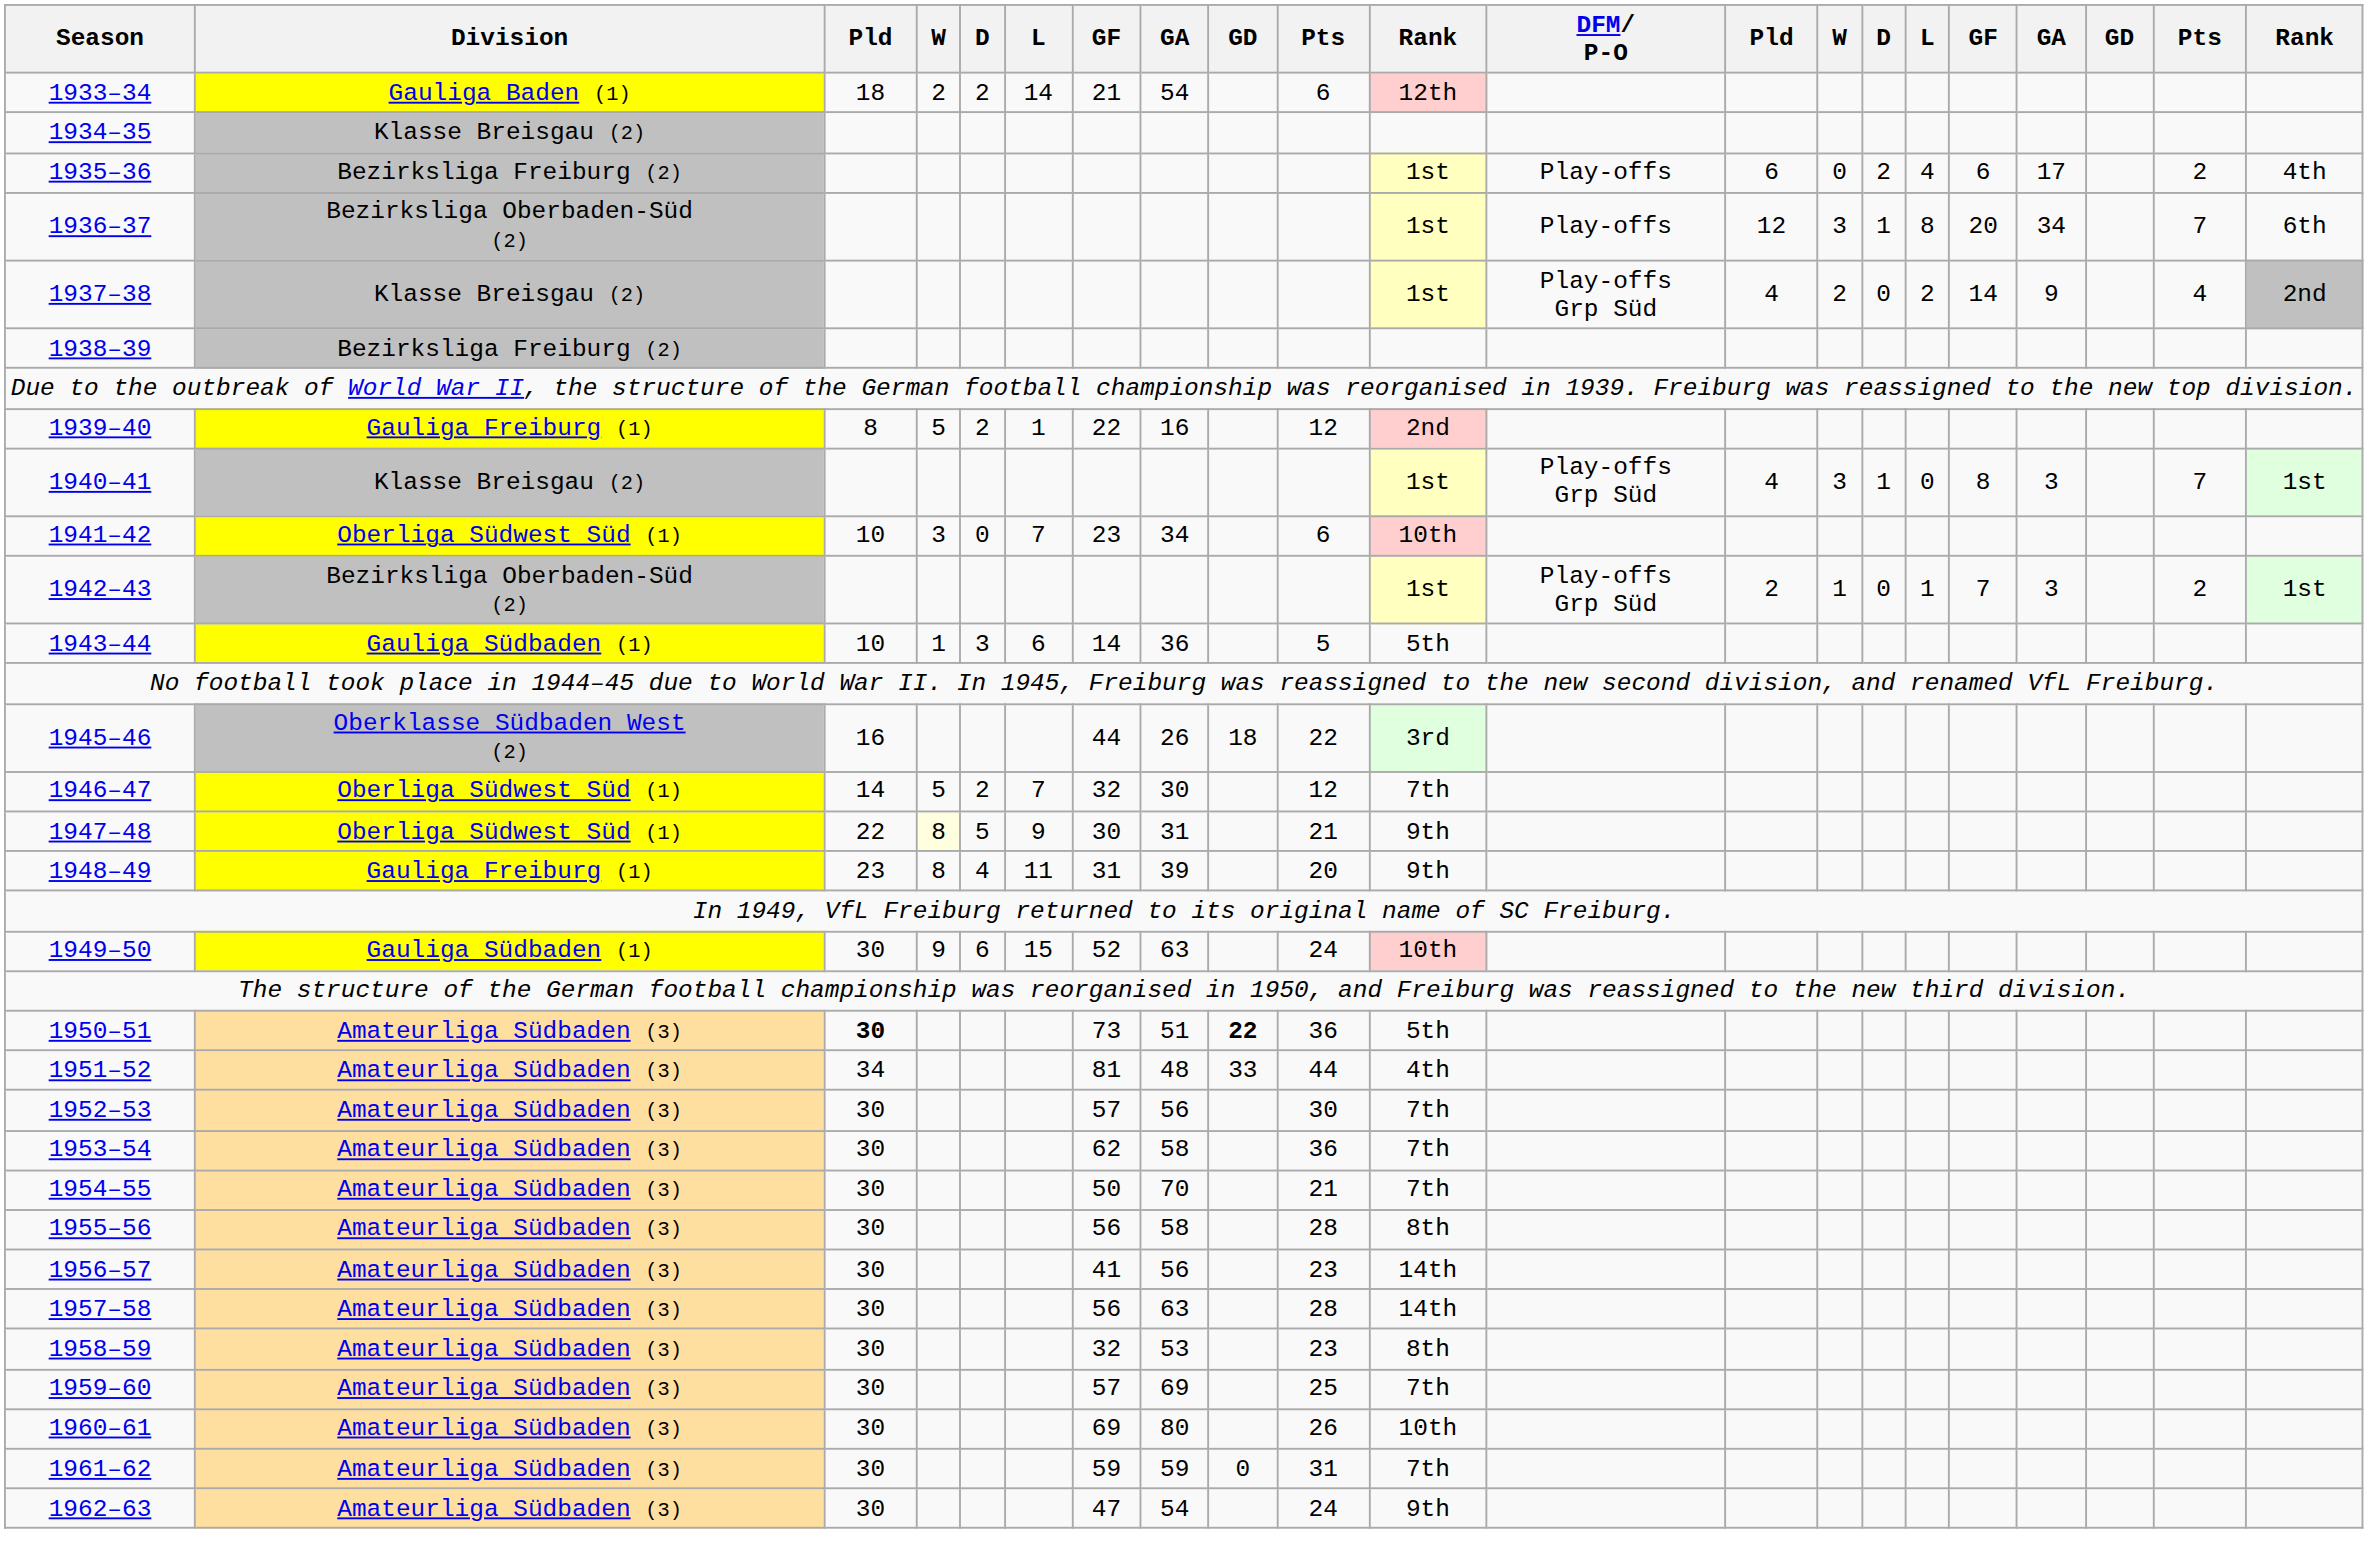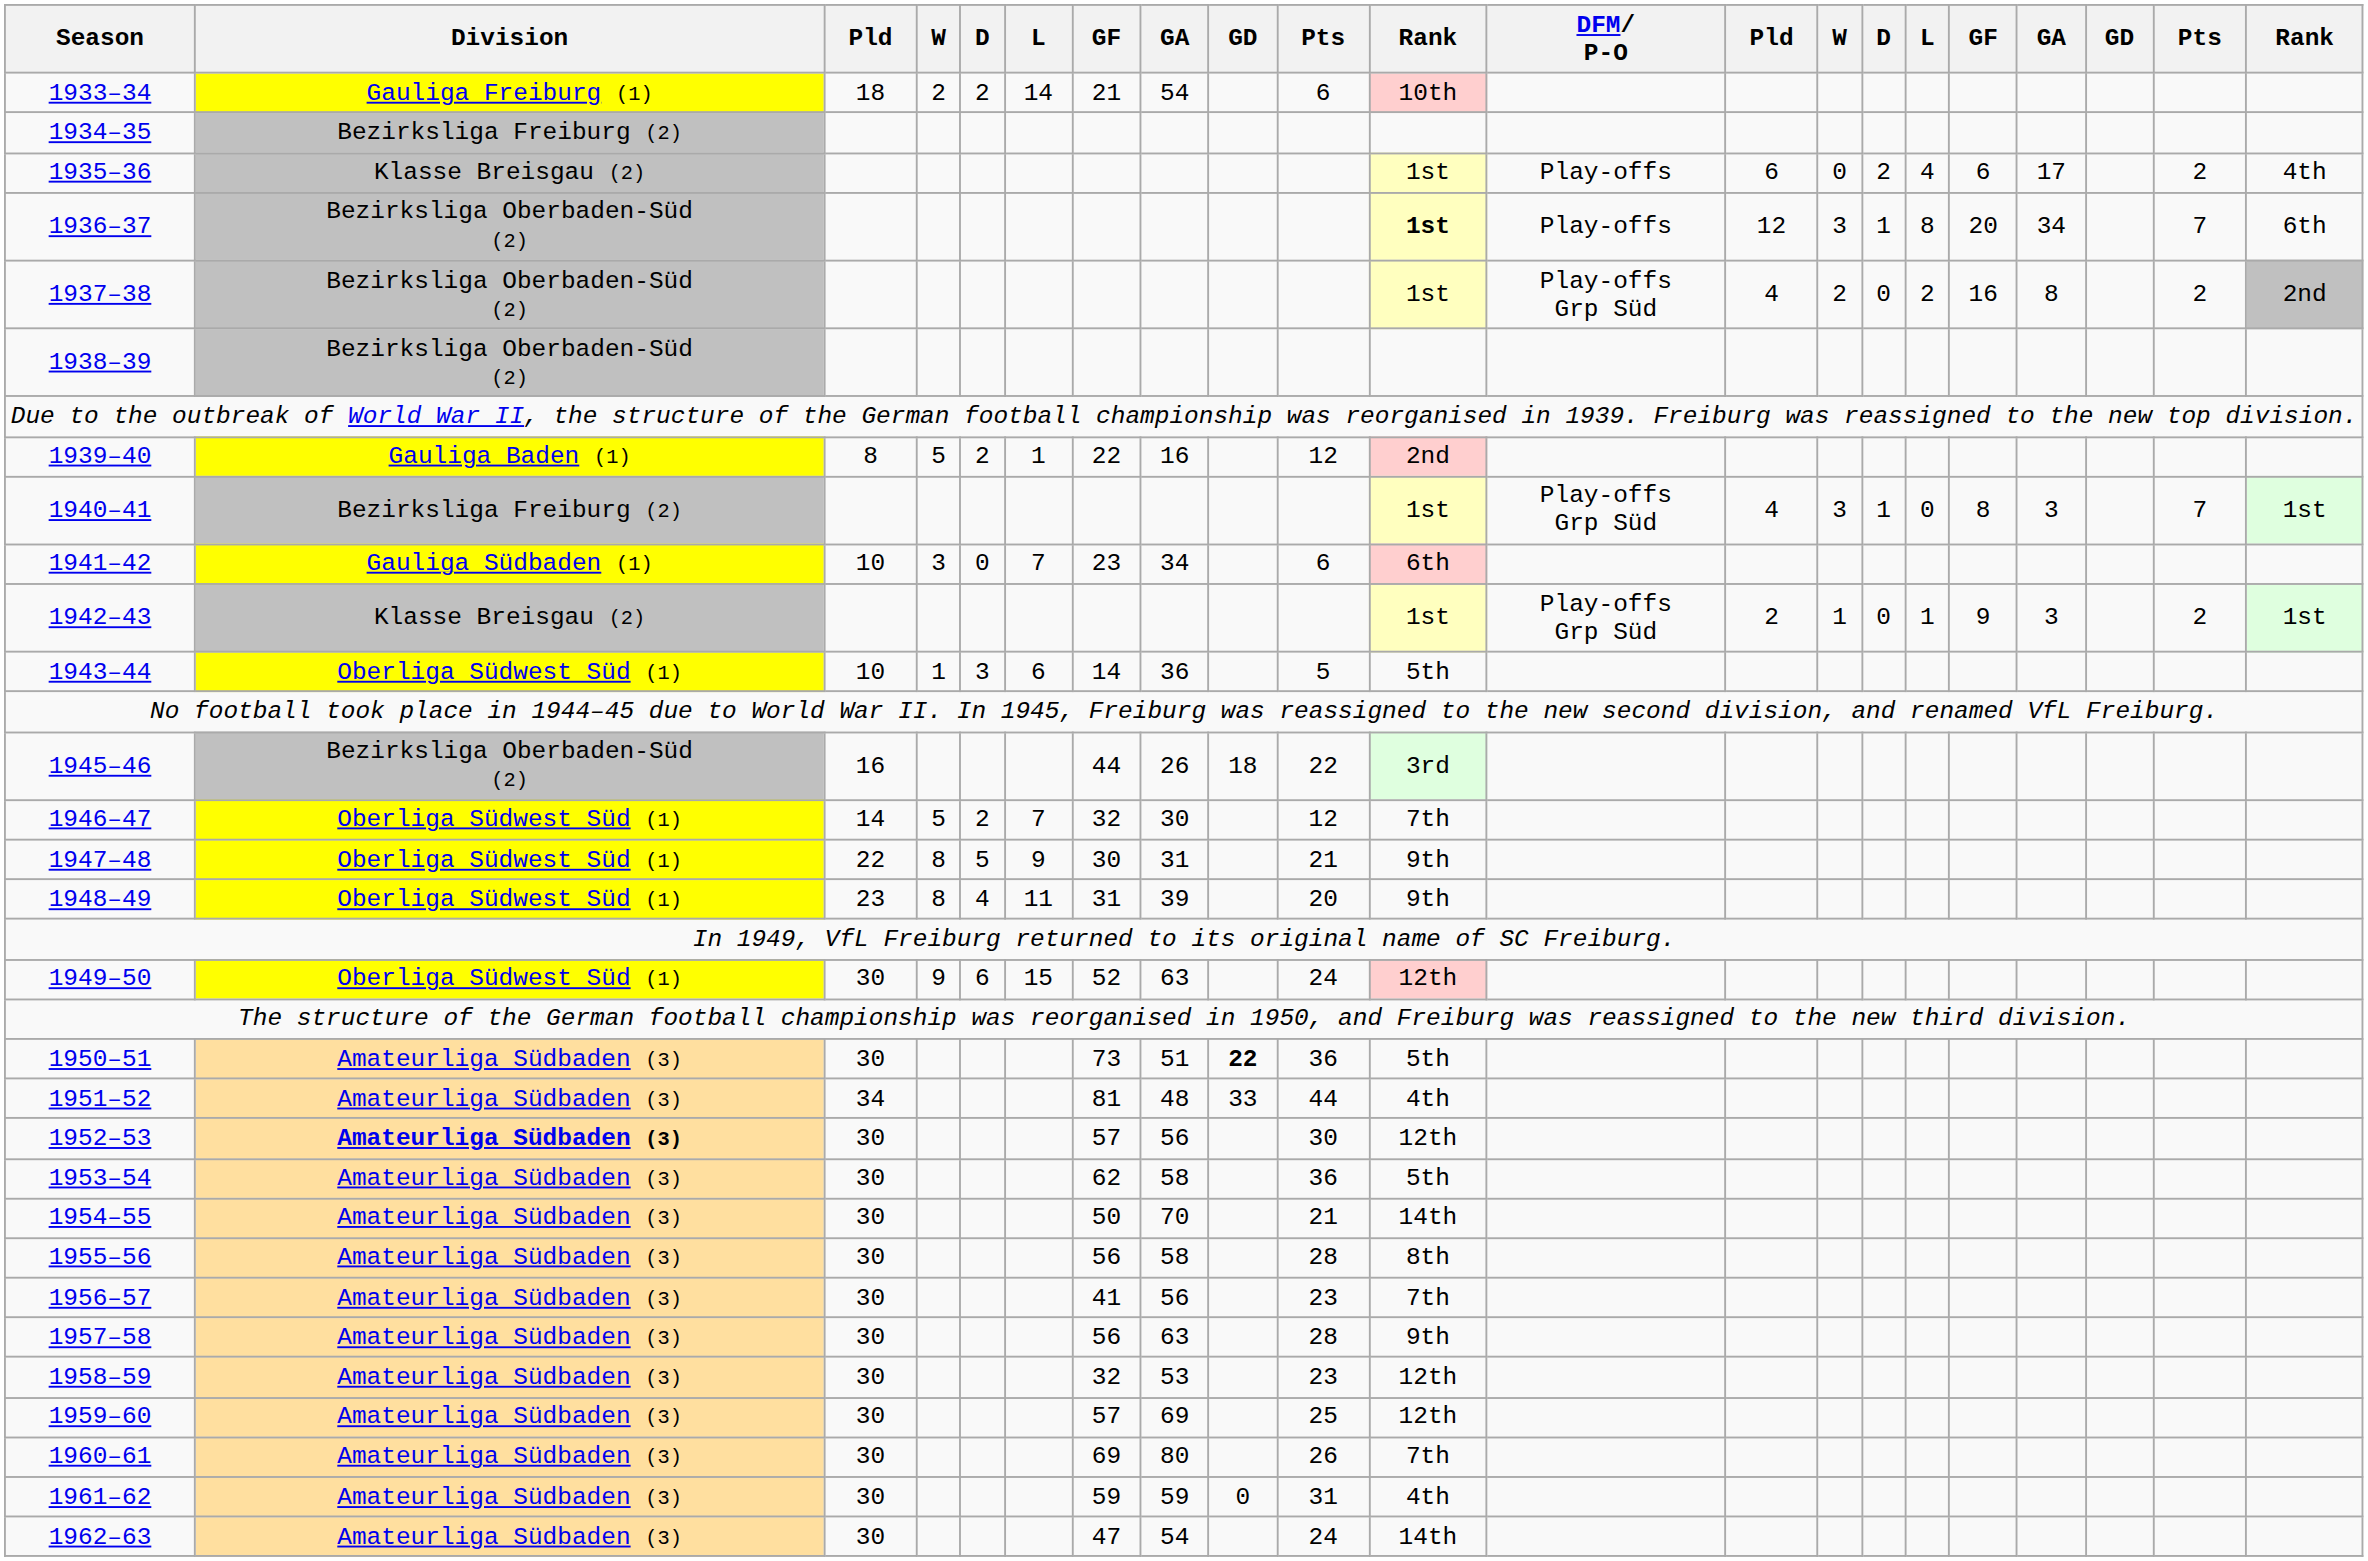1933–34 | Division: Gauliga Baden (1) -> Gauliga Freiburg (1)
1933–34 | column 11: 12th -> 10th
1934–35 | Division: Klasse Breisgau (2) -> Bezirksliga Freiburg (2)
1935–36 | Division: Bezirksliga Freiburg (2) -> Klasse Breisgau (2)
1936–37 | column 11: normal -> bold
1937–38 | Division: Klasse Breisgau (2) -> Bezirksliga Oberbaden-Süd (2)
1937–38 | column 17: 14 -> 16
1937–38 | column 18: 9 -> 8
1937–38 | column 20: 4 -> 2
1938–39 | Division: Bezirksliga Freiburg (2) -> Bezirksliga Oberbaden-Süd (2)
1939–40 | Division: Gauliga Freiburg (1) -> Gauliga Baden (1)
1940–41 | Division: Klasse Breisgau (2) -> Bezirksliga Freiburg (2)
1941–42 | Division: Oberliga Südwest Süd (1) -> Gauliga Südbaden (1)
1941–42 | column 11: 10th -> 6th
1942–43 | Division: Bezirksliga Oberbaden-Süd (2) -> Klasse Breisgau (2)
1942–43 | column 17: 7 -> 9
1943–44 | Division: Gauliga Südbaden (1) -> Oberliga Südwest Süd (1)
1945–46 | Division: Oberklasse Südbaden West (2) -> Bezirksliga Oberbaden-Süd (2)
1947–48 | column 4: lightyellow background -> no background
1948–49 | Division: Gauliga Freiburg (1) -> Oberliga Südwest Süd (1)
1949–50 | Division: Gauliga Südbaden (1) -> Oberliga Südwest Süd (1)
1949–50 | column 11: 10th -> 12th
1950–51 | column 3: bold -> normal
1952–53 | Division: normal -> bold
1952–53 | column 11: 7th -> 12th
1953–54 | column 11: 7th -> 5th
1954–55 | column 11: 7th -> 14th
1956–57 | column 11: 14th -> 7th
1957–58 | column 11: 14th -> 9th
1958–59 | column 11: 8th -> 12th
1959–60 | column 11: 7th -> 12th
1960–61 | column 11: 10th -> 7th
1961–62 | column 11: 7th -> 4th
1962–63 | column 11: 9th -> 14th
